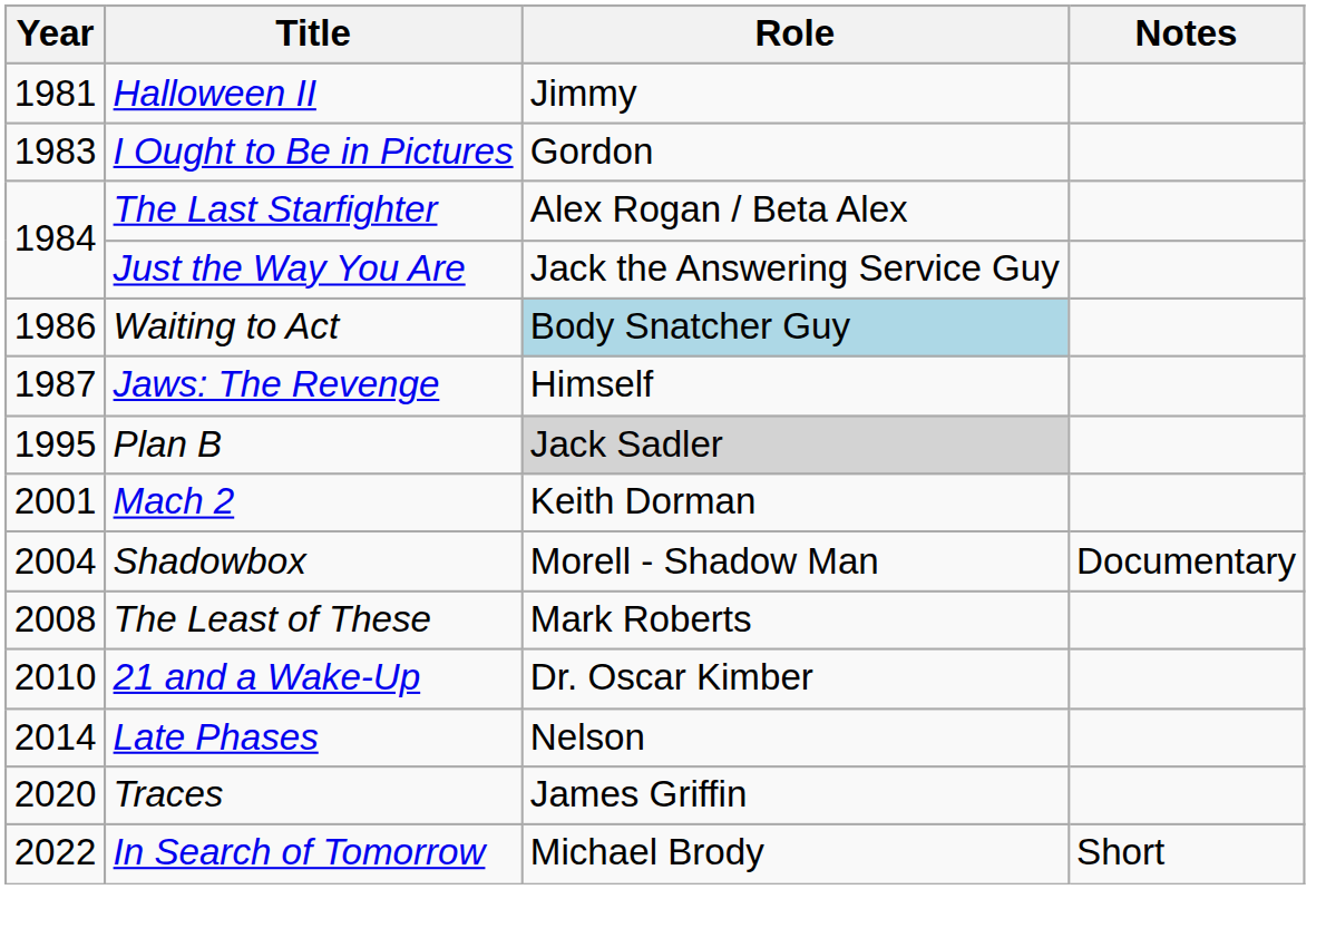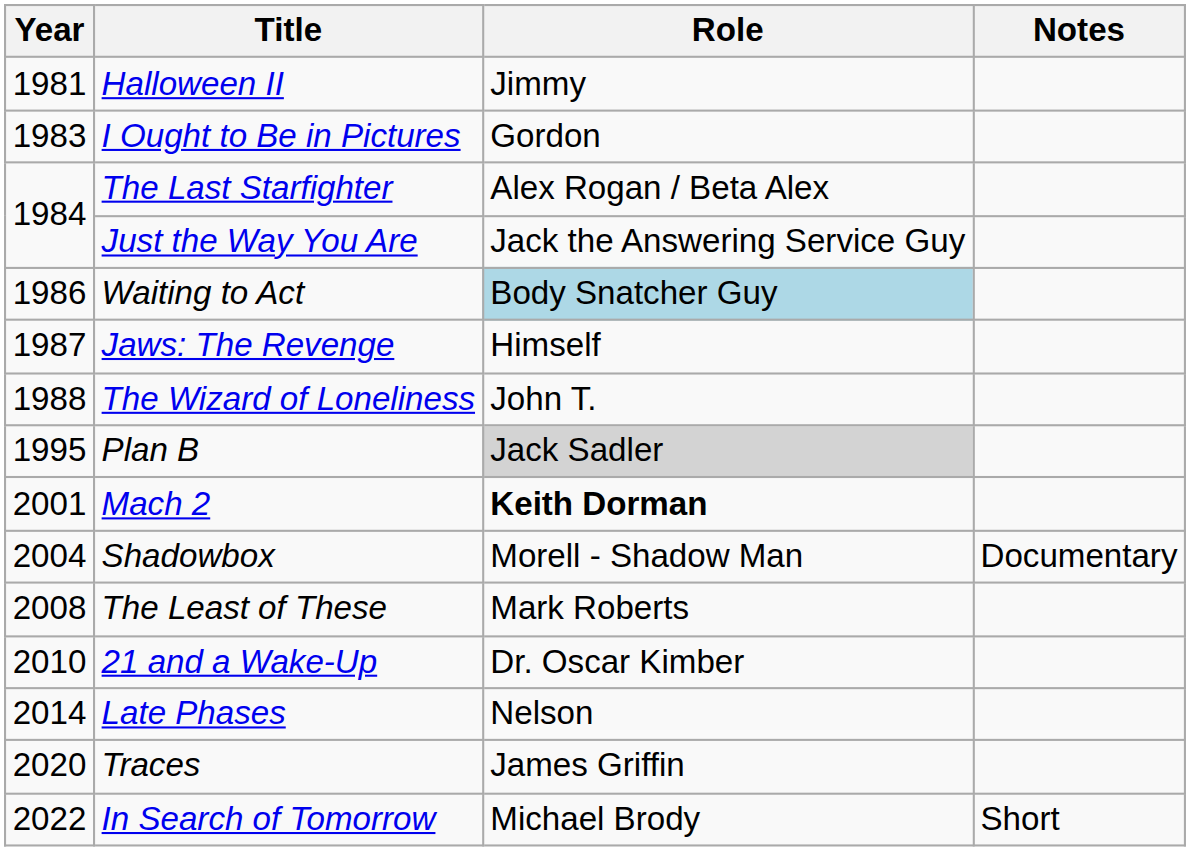+ row: 1988 | The Wizard of Loneliness | John T.
Mach 2 | Role: normal -> bold
